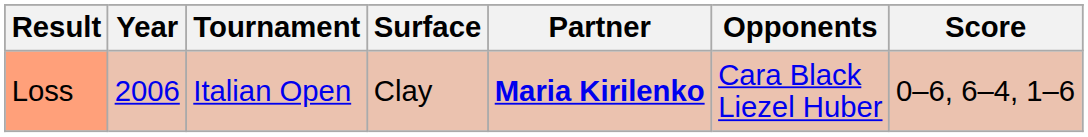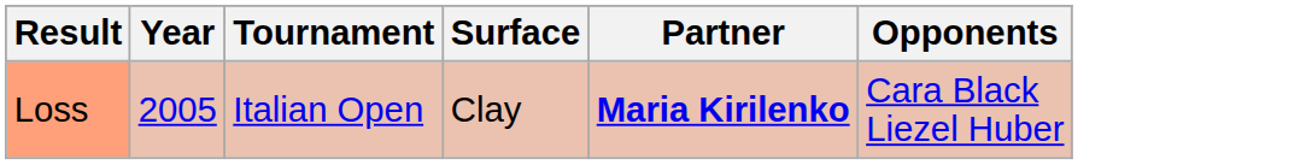- column: Score | 0–6, 6–4, 1–6
Loss | Year: 2006 -> 2005
